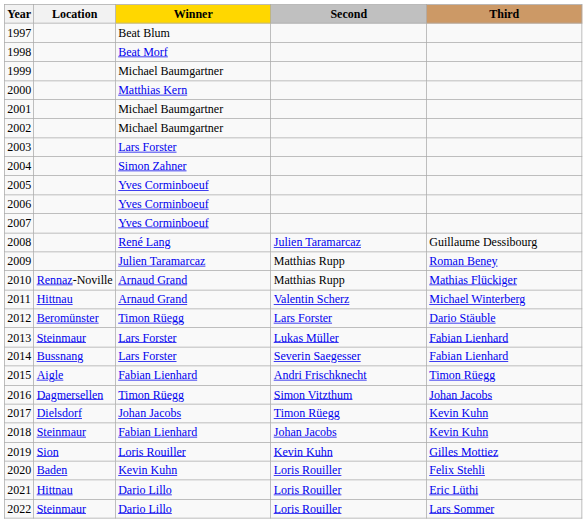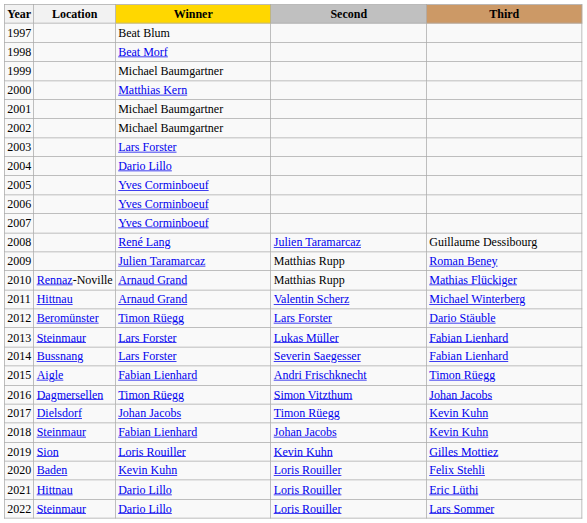2004 | Winner: Simon Zahner -> Dario Lillo
